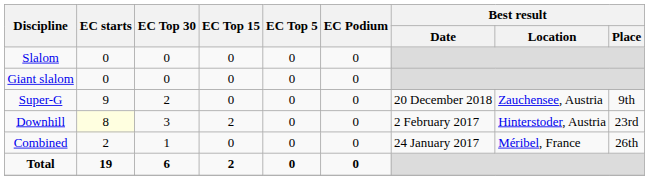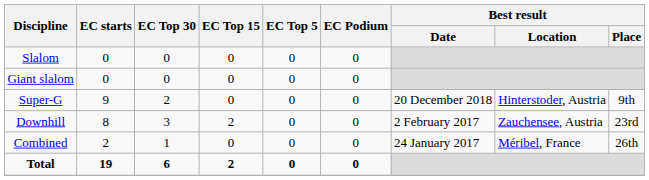Super-G | Best result / Location: Zauchensee, Austria -> Hinterstoder, Austria
Downhill | EC starts: lightyellow background -> no background
Downhill | Best result / Location: Hinterstoder, Austria -> Zauchensee, Austria
